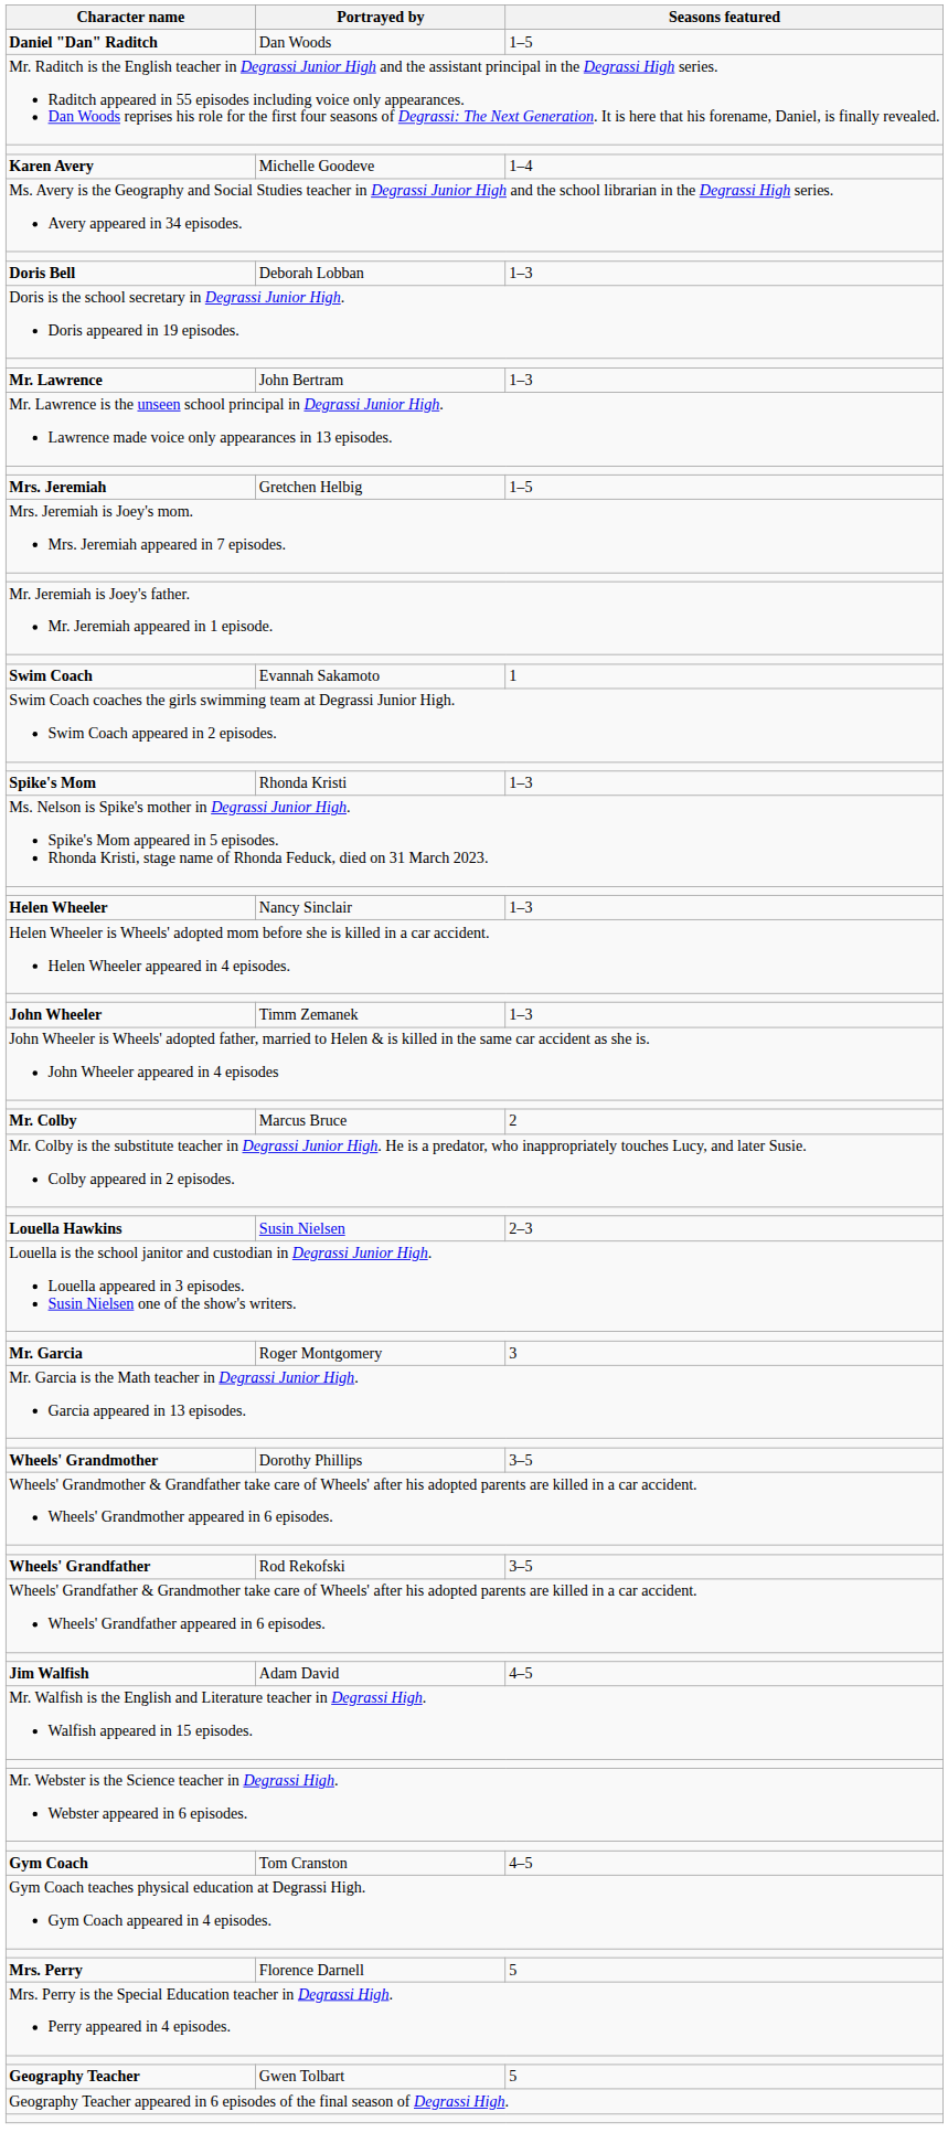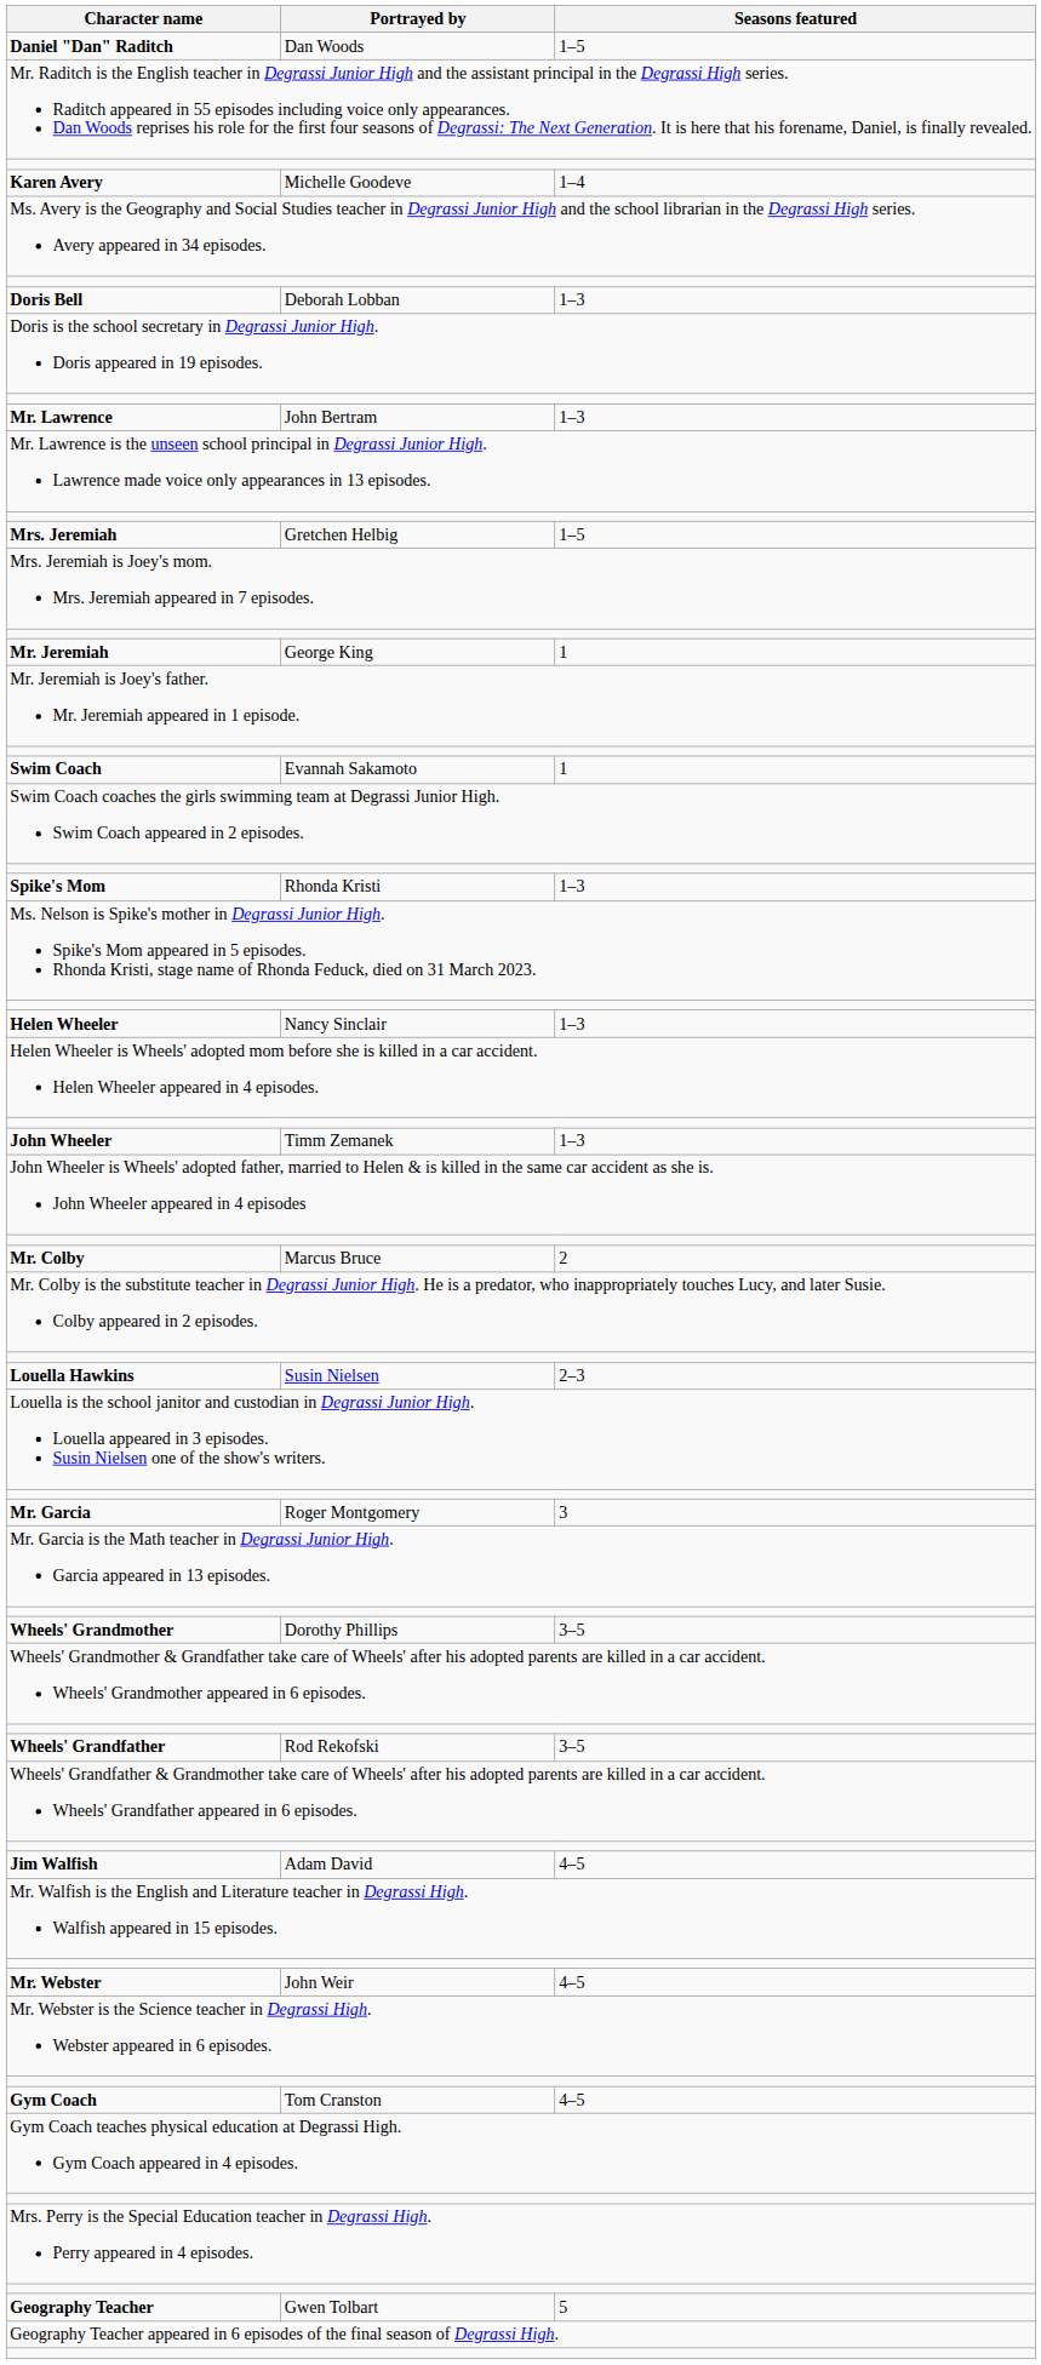+ row: Mr. Jeremiah | George King | 1
+ row: Mr. Webster | John Weir | 4–5
- row: Mrs. Perry | Florence Darnell | 5
